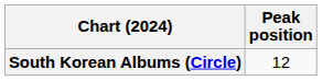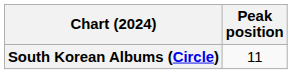South Korean Albums (Circle) | Peak position: 12 -> 11
